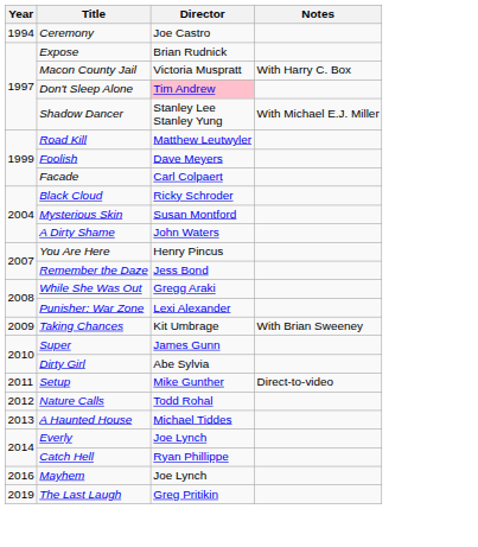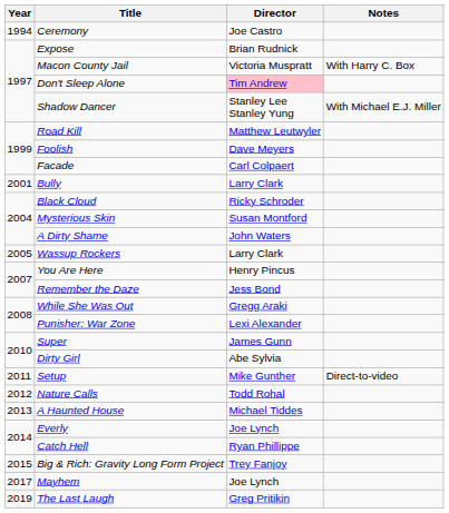+ row: 2001 | Bully | Larry Clark
+ row: 2005 | Wassup Rockers | Larry Clark
- row: 2009 | Taking Chances | Kit Umbrage | With Brian Sweeney
+ row: 2015 | Big & Rich: Gravity Long Form Project | Trey Fanjoy
Mayhem | Year: 2016 -> 2017
